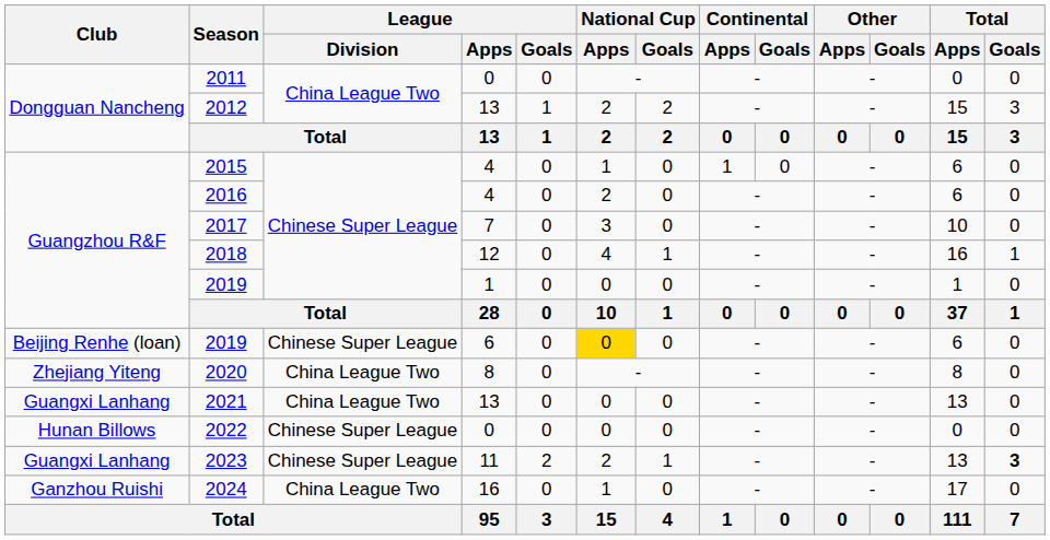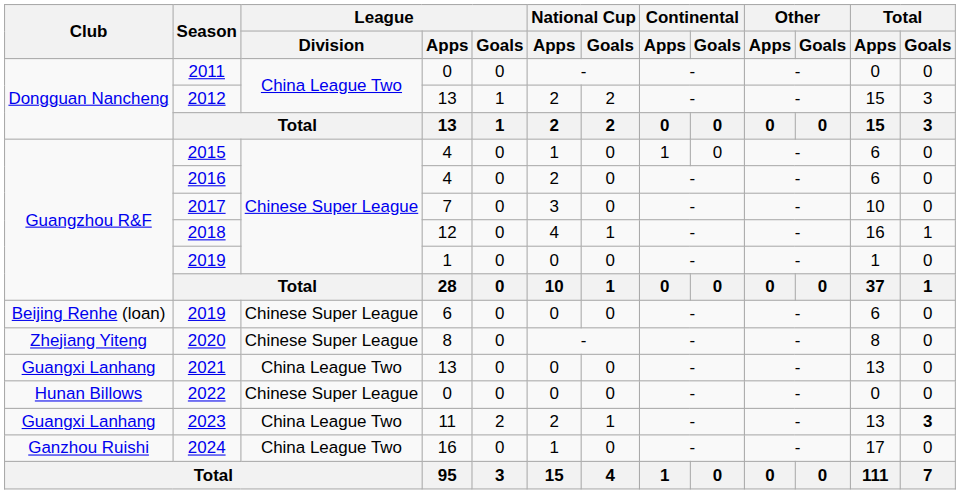2019 / 6 | National Cup / Apps: gold background -> no background
2020 | League / Division: China League Two -> Chinese Super League
2023 | League / Division: Chinese Super League -> China League Two
